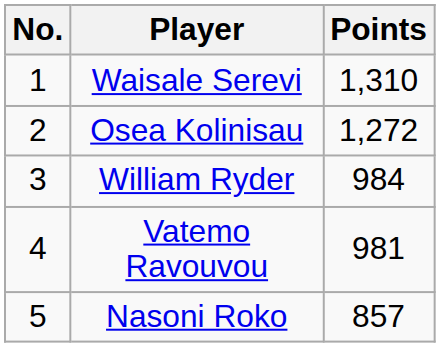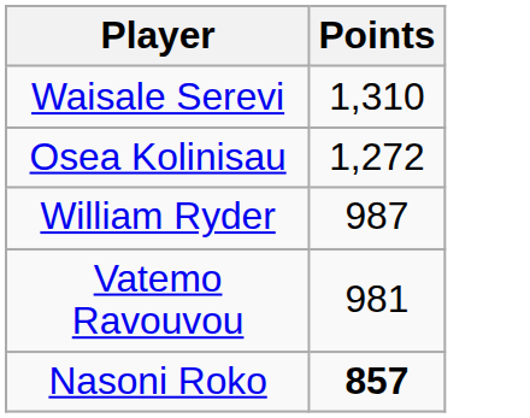- column: No. | 1 | 2 | 3 | 4 | 5
William Ryder | Points: 984 -> 987
Nasoni Roko | Points: normal -> bold
